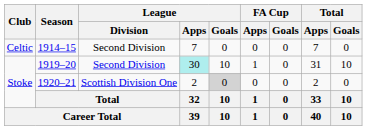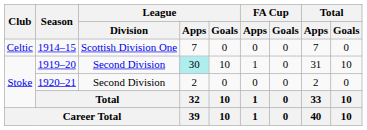1914–15 | League / Division: Second Division -> Scottish Division One
1920–21 | League / Division: Scottish Division One -> Second Division
1920–21 | League / Goals: lightgrey background -> no background
